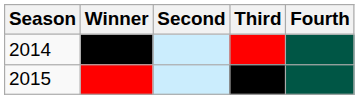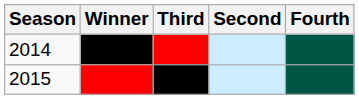columns swapped: Second <-> Third
